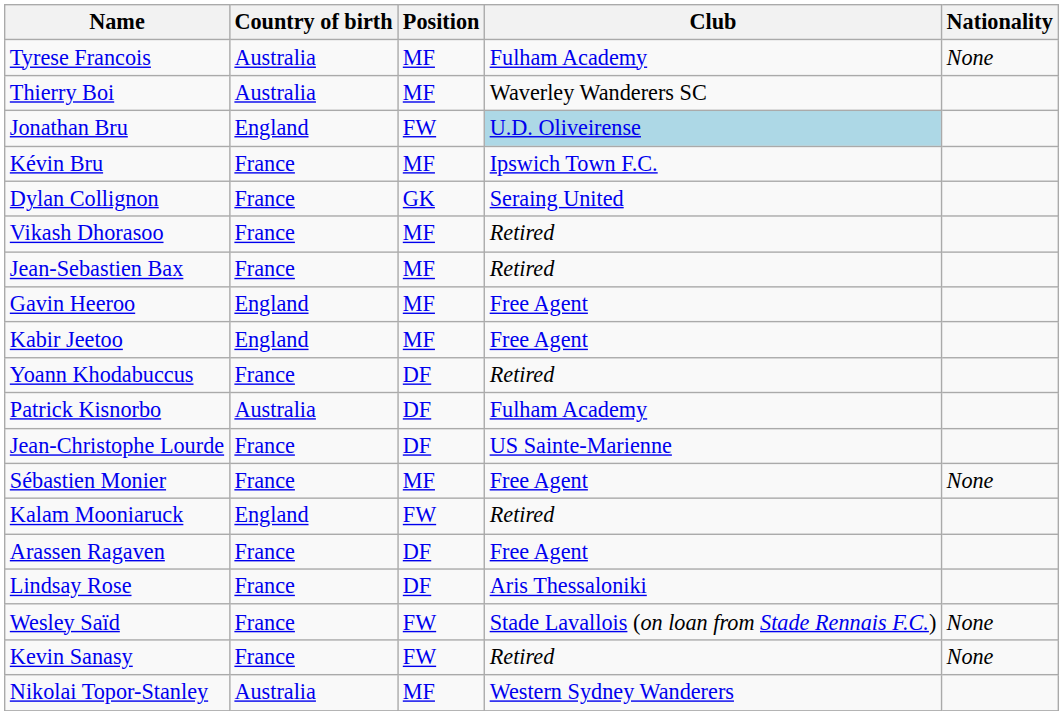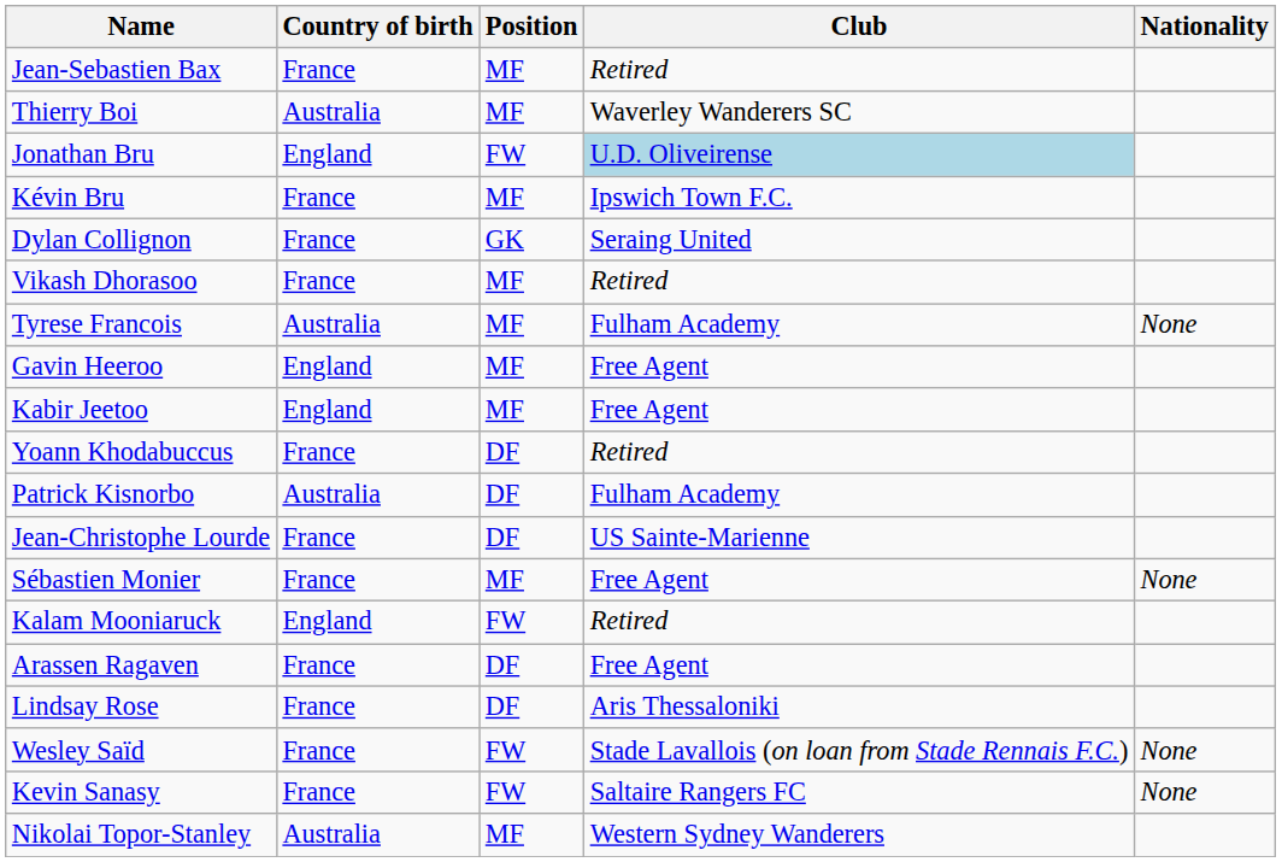rows swapped: Jean-Sebastien Bax <-> Tyrese Francois
Kevin Sanasy | Club: Retired -> Saltaire Rangers FC
